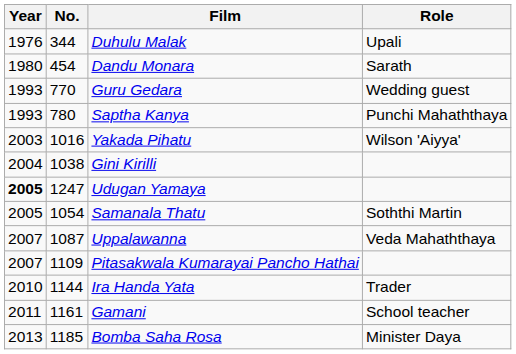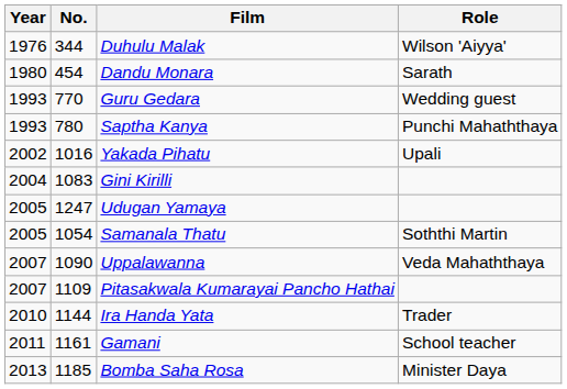Duhulu Malak | Role: Upali -> Wilson 'Aiyya'
Yakada Pihatu | Year: 2003 -> 2002
Yakada Pihatu | Role: Wilson 'Aiyya' -> Upali
Gini Kirilli | No.: 1038 -> 1083
Udugan Yamaya | Year: bold -> normal
Uppalawanna | No.: 1087 -> 1090
